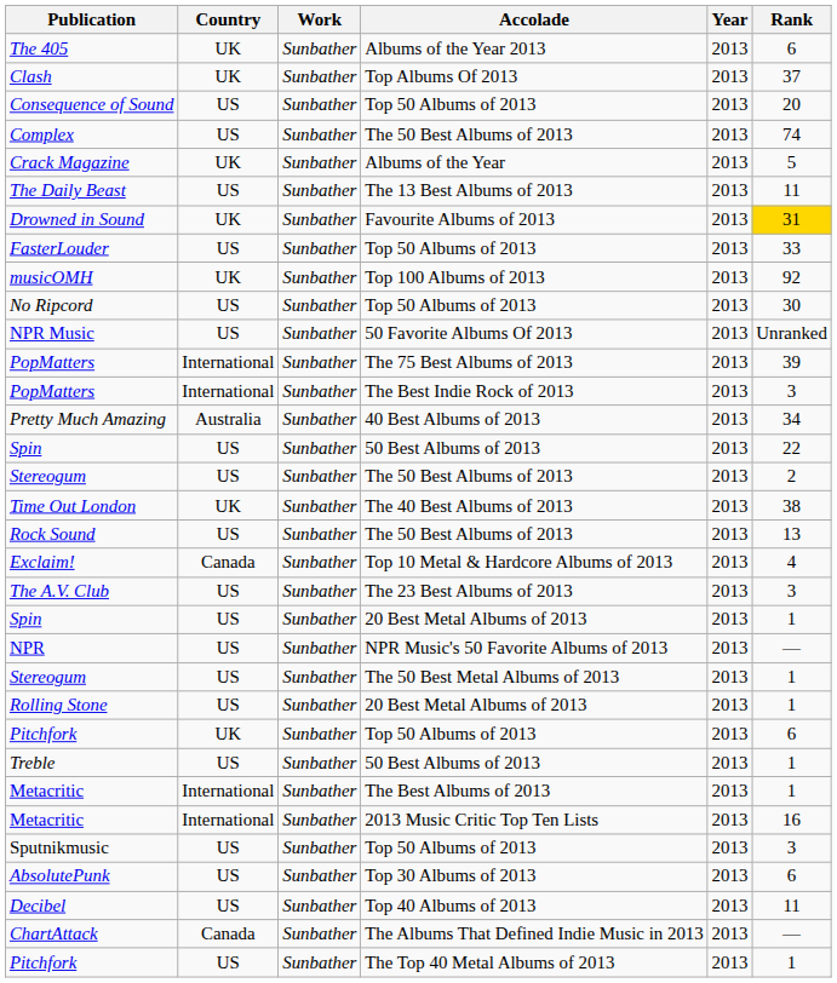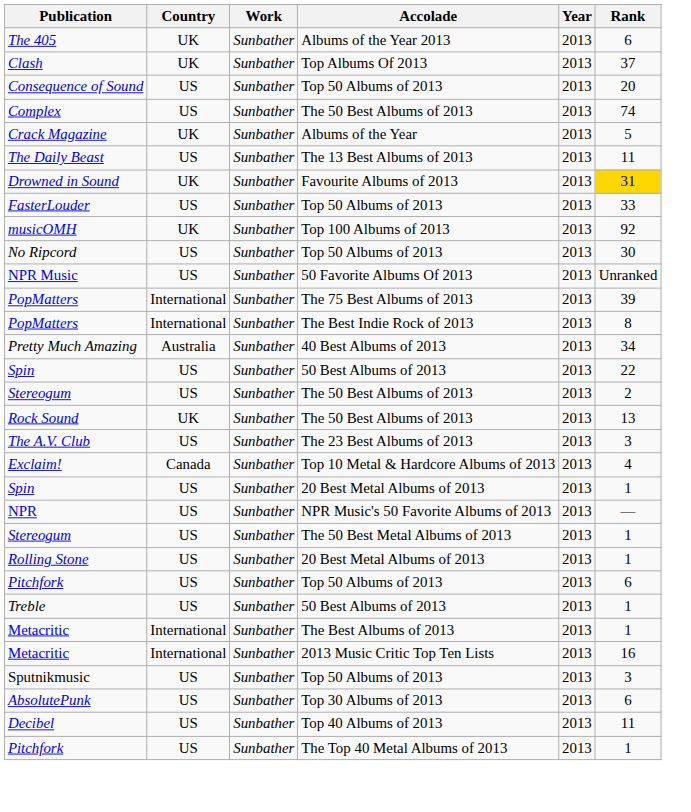PopMatters / The Best Indie Rock of 2013 | Rank: 3 -> 8
- row: Time Out London | UK | Sunbather | The 40 Best Albums of 2013 | 2013 | 38
Rock Sound | Country: US -> UK
rows swapped: The A.V. Club <-> Exclaim!
Pitchfork / Top 50 Albums of 2013 | Country: UK -> US
- row: ChartAttack | Canada | Sunbather | The Albums That Defined Indie Music in 2013 | 2013 | —
